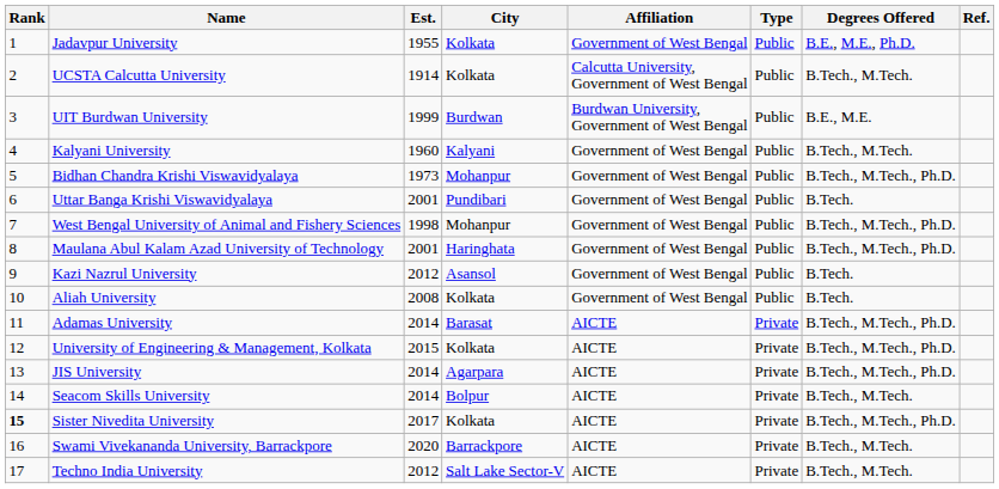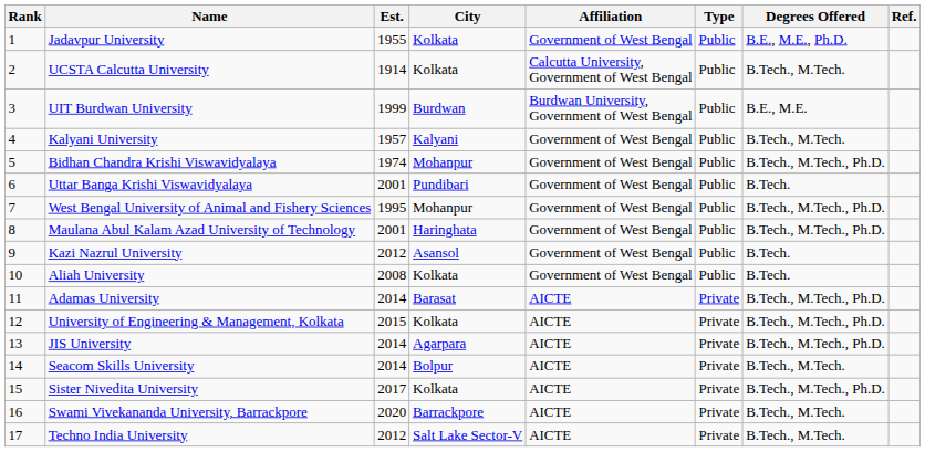Kalyani University | Est.: 1960 -> 1957
Bidhan Chandra Krishi Viswavidyalaya | Est.: 1973 -> 1974
West Bengal University of Animal and Fishery Sciences | Est.: 1998 -> 1995
Sister Nivedita University | Rank: bold -> normal
